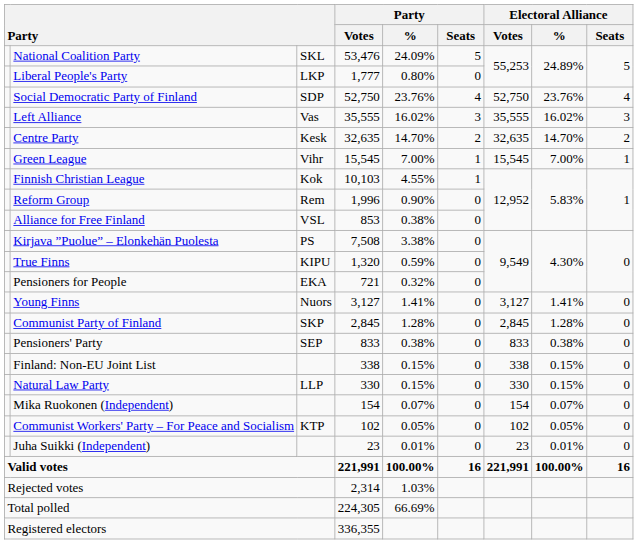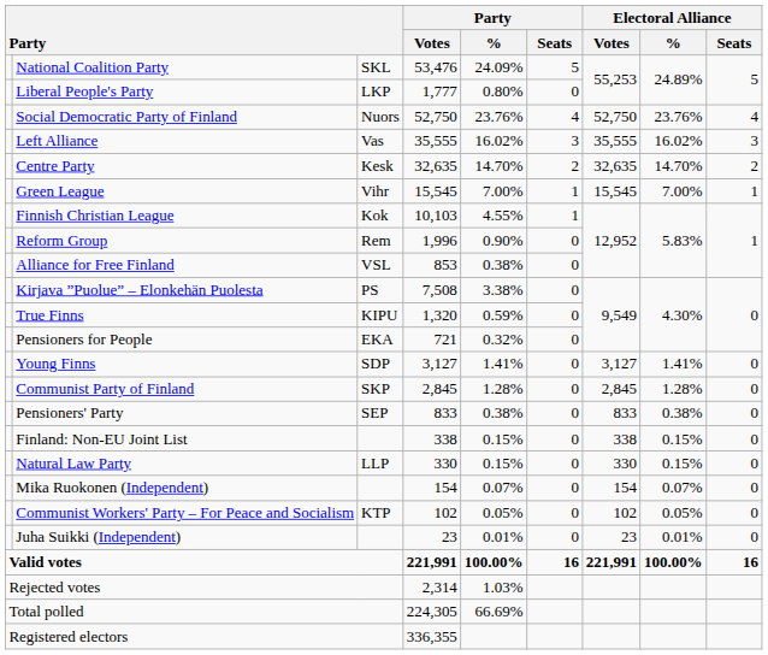Social Democratic Party of Finland | column 3: SDP -> Nuors
Young Finns | column 3: Nuors -> SDP
